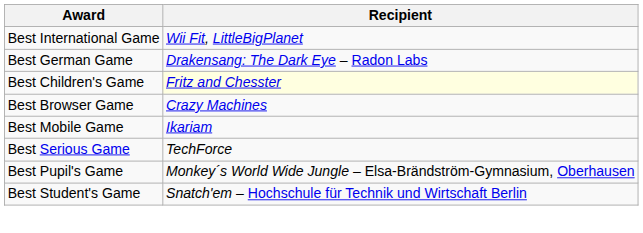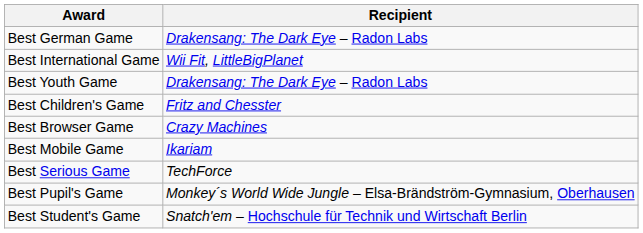rows swapped: Best German Game <-> Best International Game
+ row: Best Youth Game | Drakensang: The Dark Eye – Radon Labs
Best Children's Game | Recipient: lightyellow background -> no background
